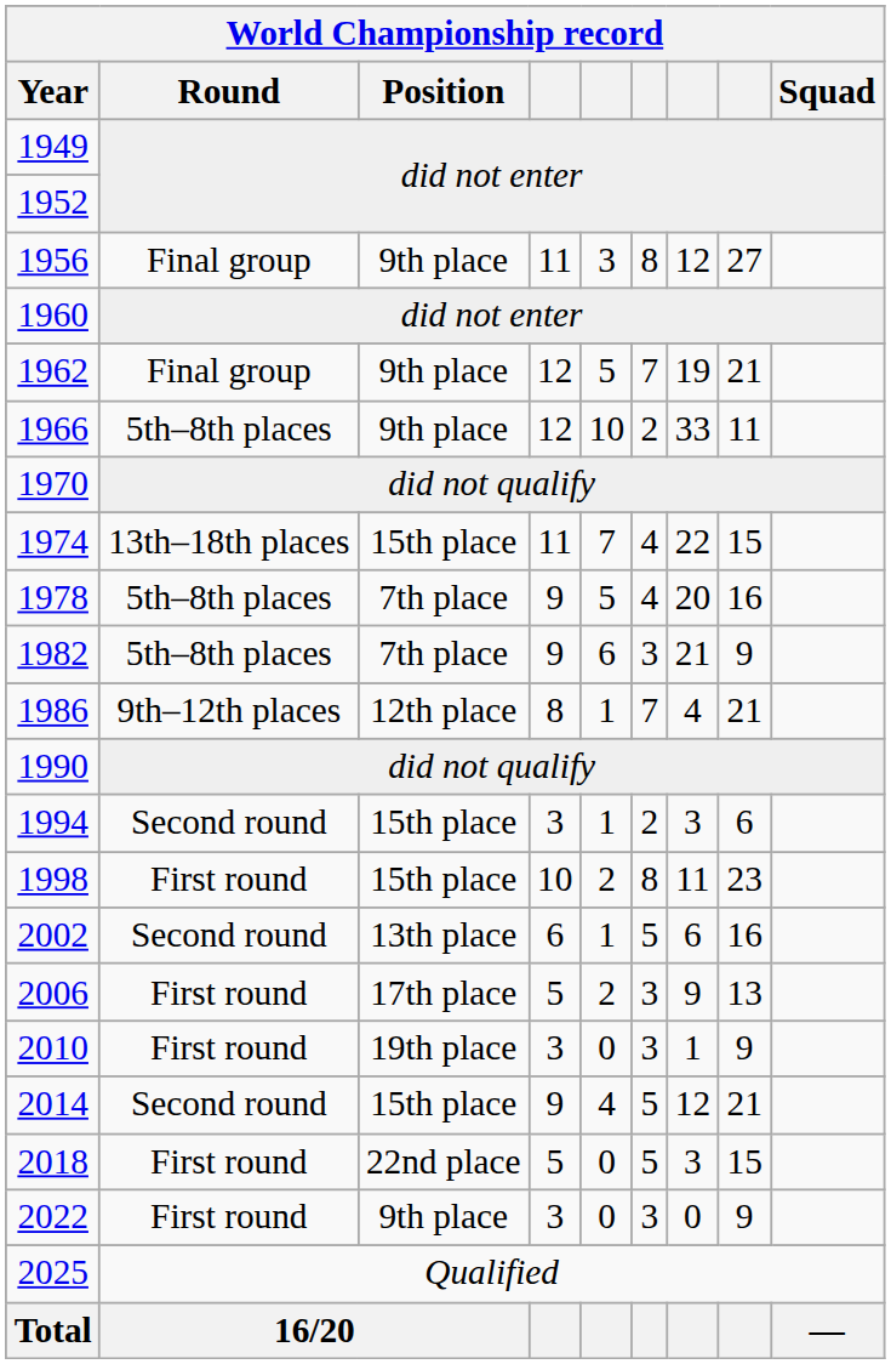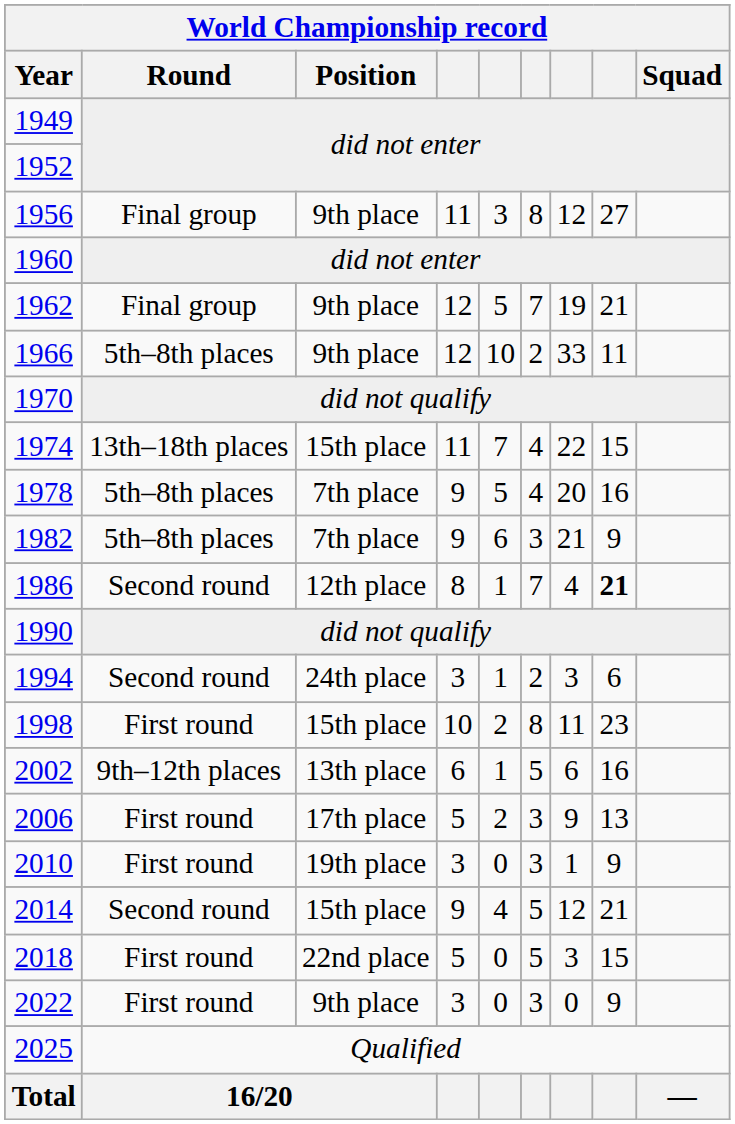1986 | Round: 9th–12th places -> Second round
1986 | column 8: normal -> bold
1994 | Position: 15th place -> 24th place
2002 | Round: Second round -> 9th–12th places
